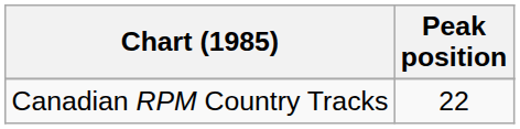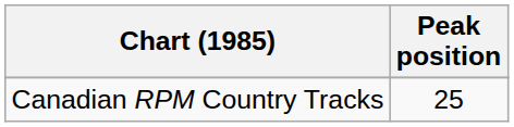Canadian RPM Country Tracks | Peak position: 22 -> 25
